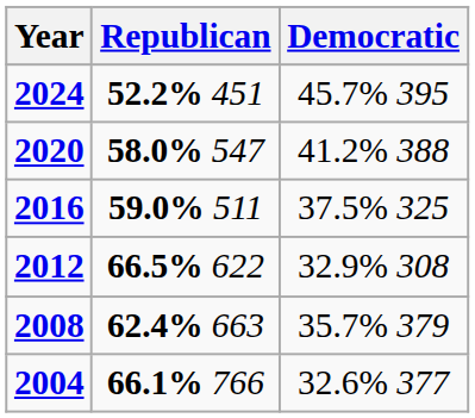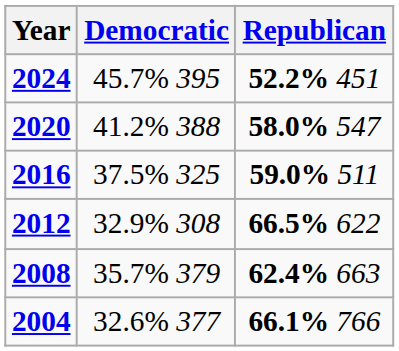columns swapped: Republican <-> Democratic
